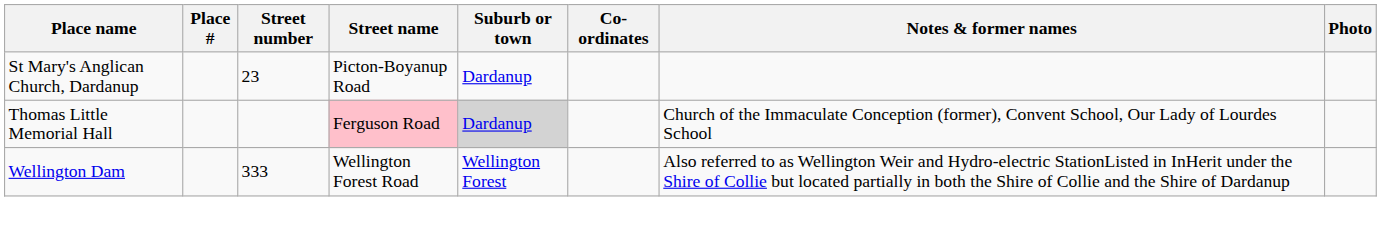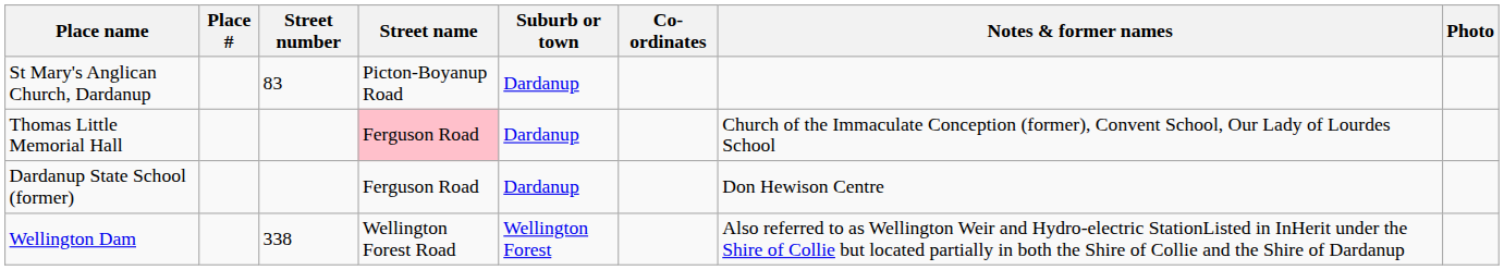St Mary's Anglican Church, Dardanup | Street number: 23 -> 83
Thomas Little Memorial Hall | Suburb or town: lightgrey background -> no background
+ row: Dardanup State School (former) | Ferguson Road | Dardanup | Don Hewison Centre
Wellington Dam | Street number: 333 -> 338
